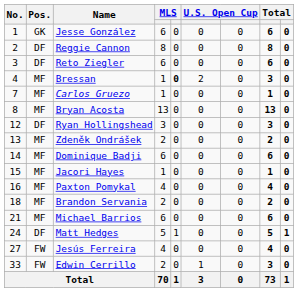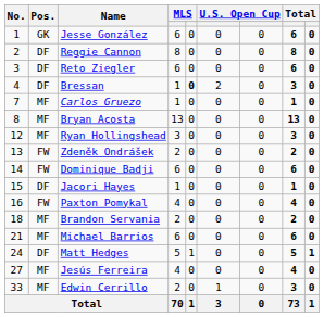Bressan | Pos.: MF -> DF
Ryan Hollingshead | Pos.: DF -> MF
Zdeněk Ondrášek | Pos.: MF -> FW
Dominique Badji | Pos.: MF -> FW
Jacori Hayes | Pos.: MF -> DF
Paxton Pomykal | Pos.: MF -> FW
Jesús Ferreira | Pos.: FW -> MF
Edwin Cerrillo | Pos.: FW -> MF
